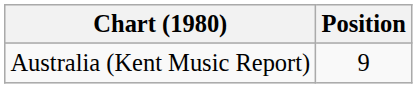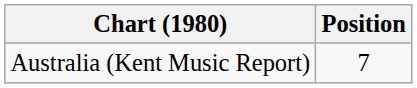Australia (Kent Music Report) | Position: 9 -> 7
